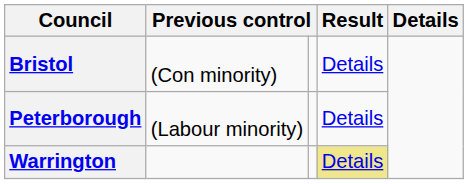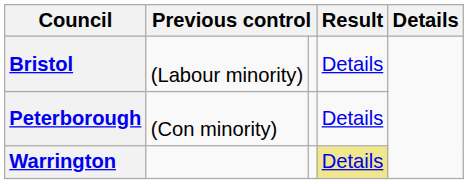Bristol | column 2: (Con minority) -> (Labour minority)
Peterborough | column 2: (Labour minority) -> (Con minority)
